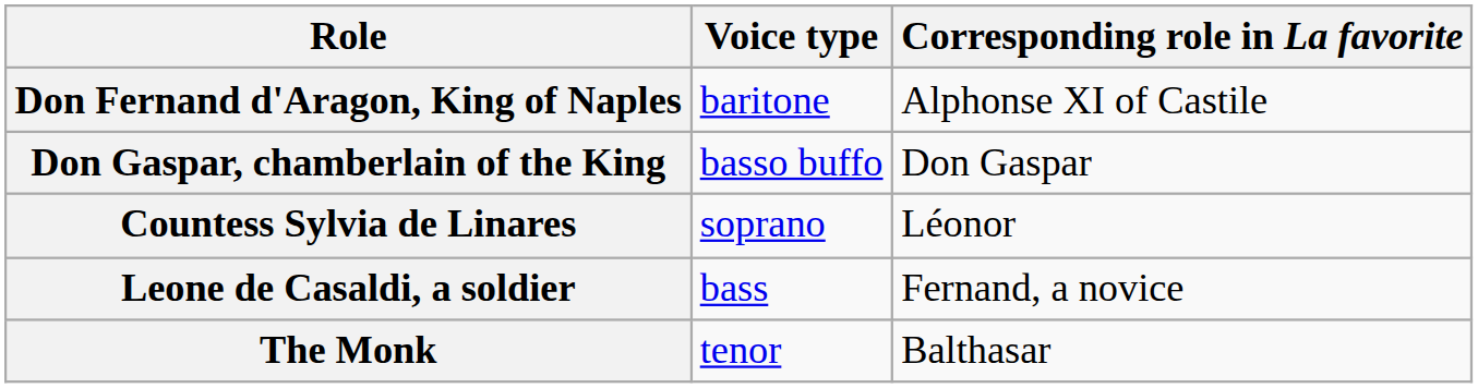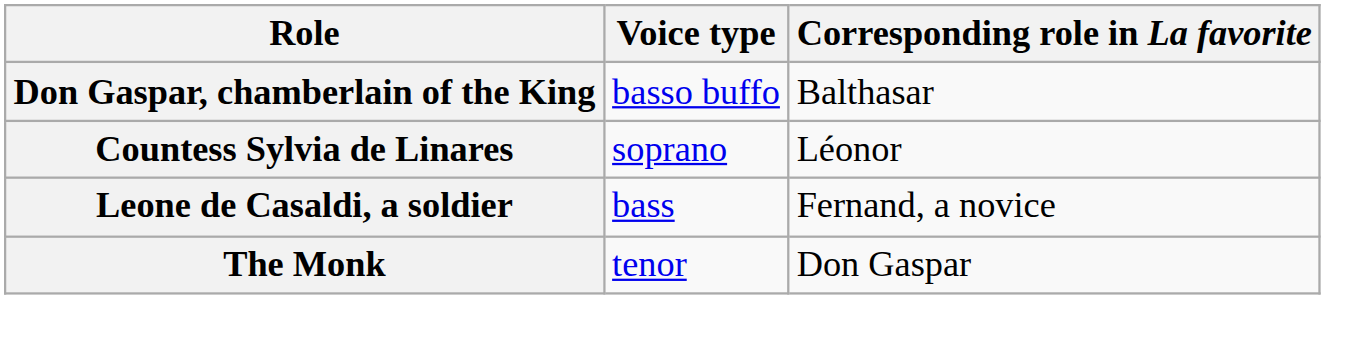- row: Don Fernand d'Aragon, King of Naples | baritone | Alphonse XI of Castile
Don Gaspar, chamberlain of the King | Corresponding role in La favorite: Don Gaspar -> Balthasar
The Monk | Corresponding role in La favorite: Balthasar -> Don Gaspar
